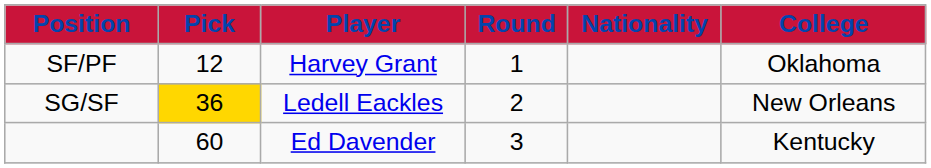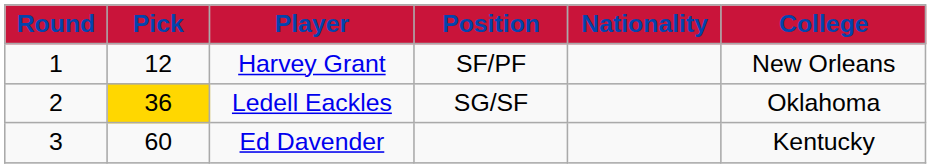columns swapped: Round <-> Position
Harvey Grant | College: Oklahoma -> New Orleans
Ledell Eackles | College: New Orleans -> Oklahoma
